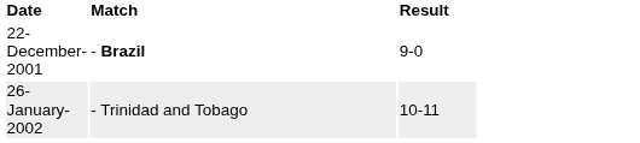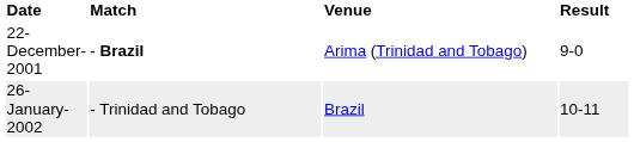+ column: Venue | Arima (Trinidad and Tobago) | Brazil
